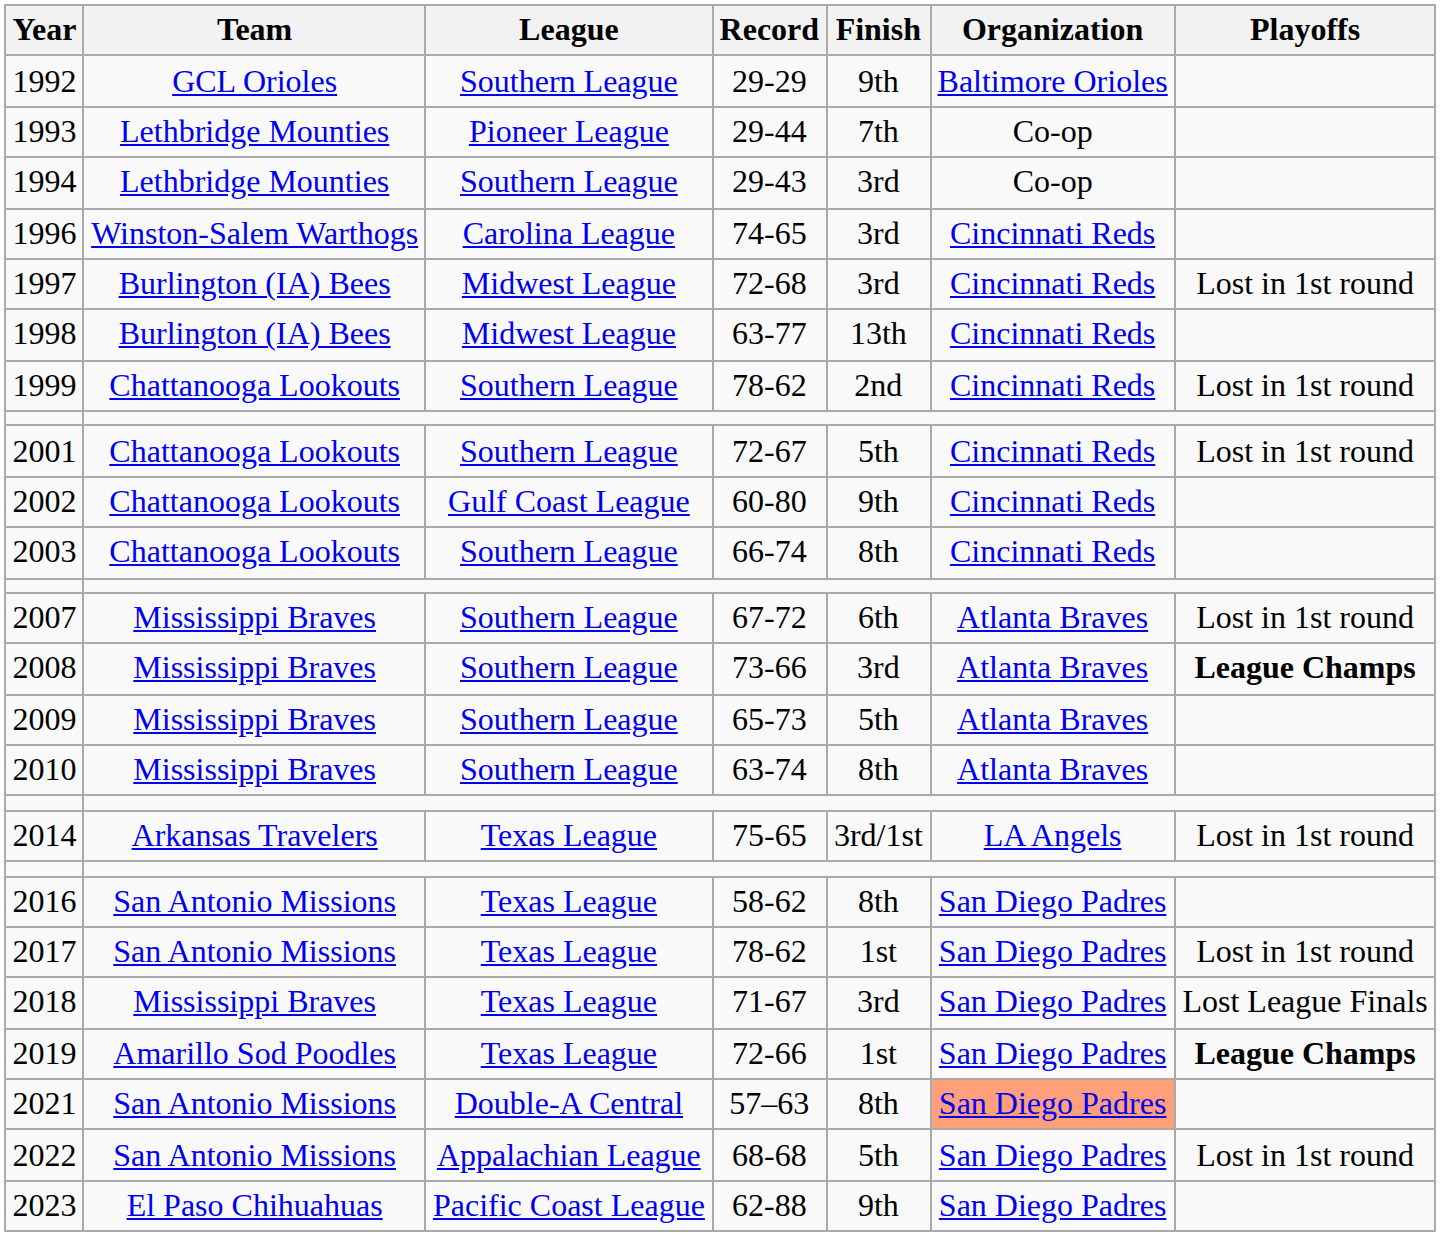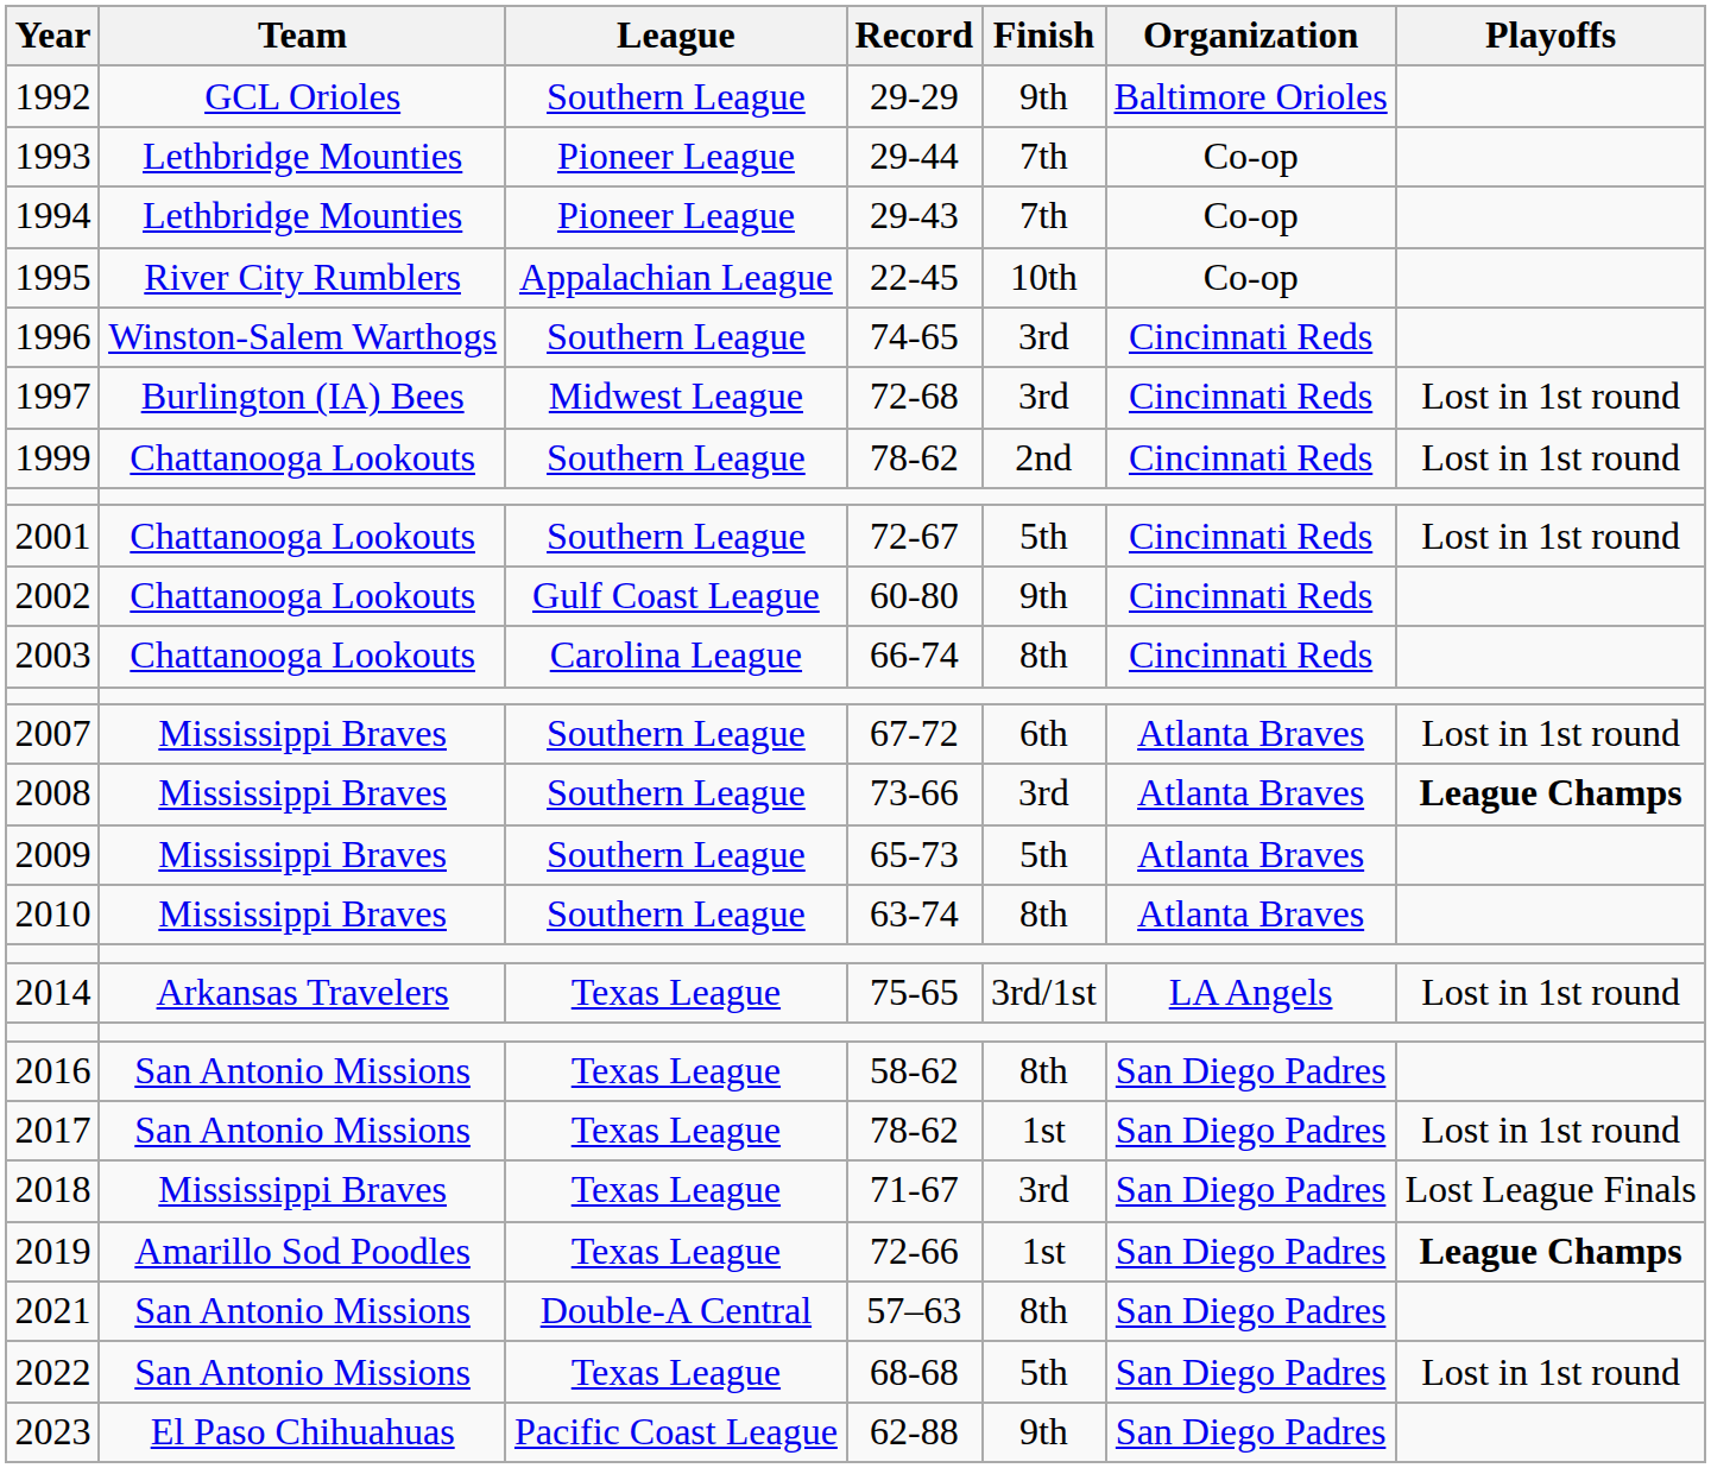1994 | League: Southern League -> Pioneer League
1994 | Finish: 3rd -> 7th
+ row: 1995 | River City Rumblers | Appalachian League | 22-45 | 10th | Co-op
1996 | League: Carolina League -> Southern League
- row: 1998 | Burlington (IA) Bees | Midwest League | 63-77 | 13th | Cincinnati Reds
2003 | League: Southern League -> Carolina League
2021 | Organization: lightsalmon background -> no background
2022 | League: Appalachian League -> Texas League
